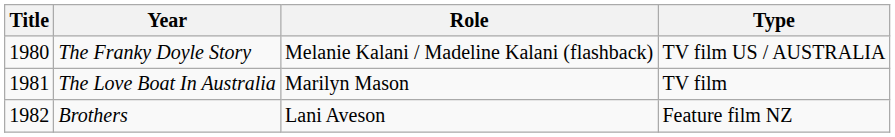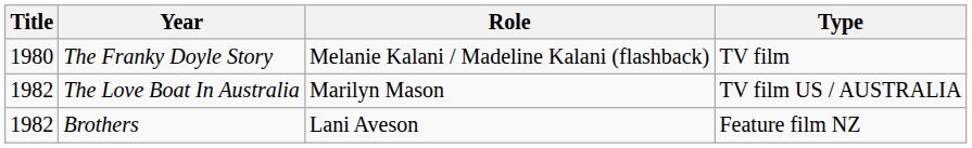The Franky Doyle Story | Type: TV film US / AUSTRALIA -> TV film
The Love Boat In Australia | Title: 1981 -> 1982
The Love Boat In Australia | Type: TV film -> TV film US / AUSTRALIA
